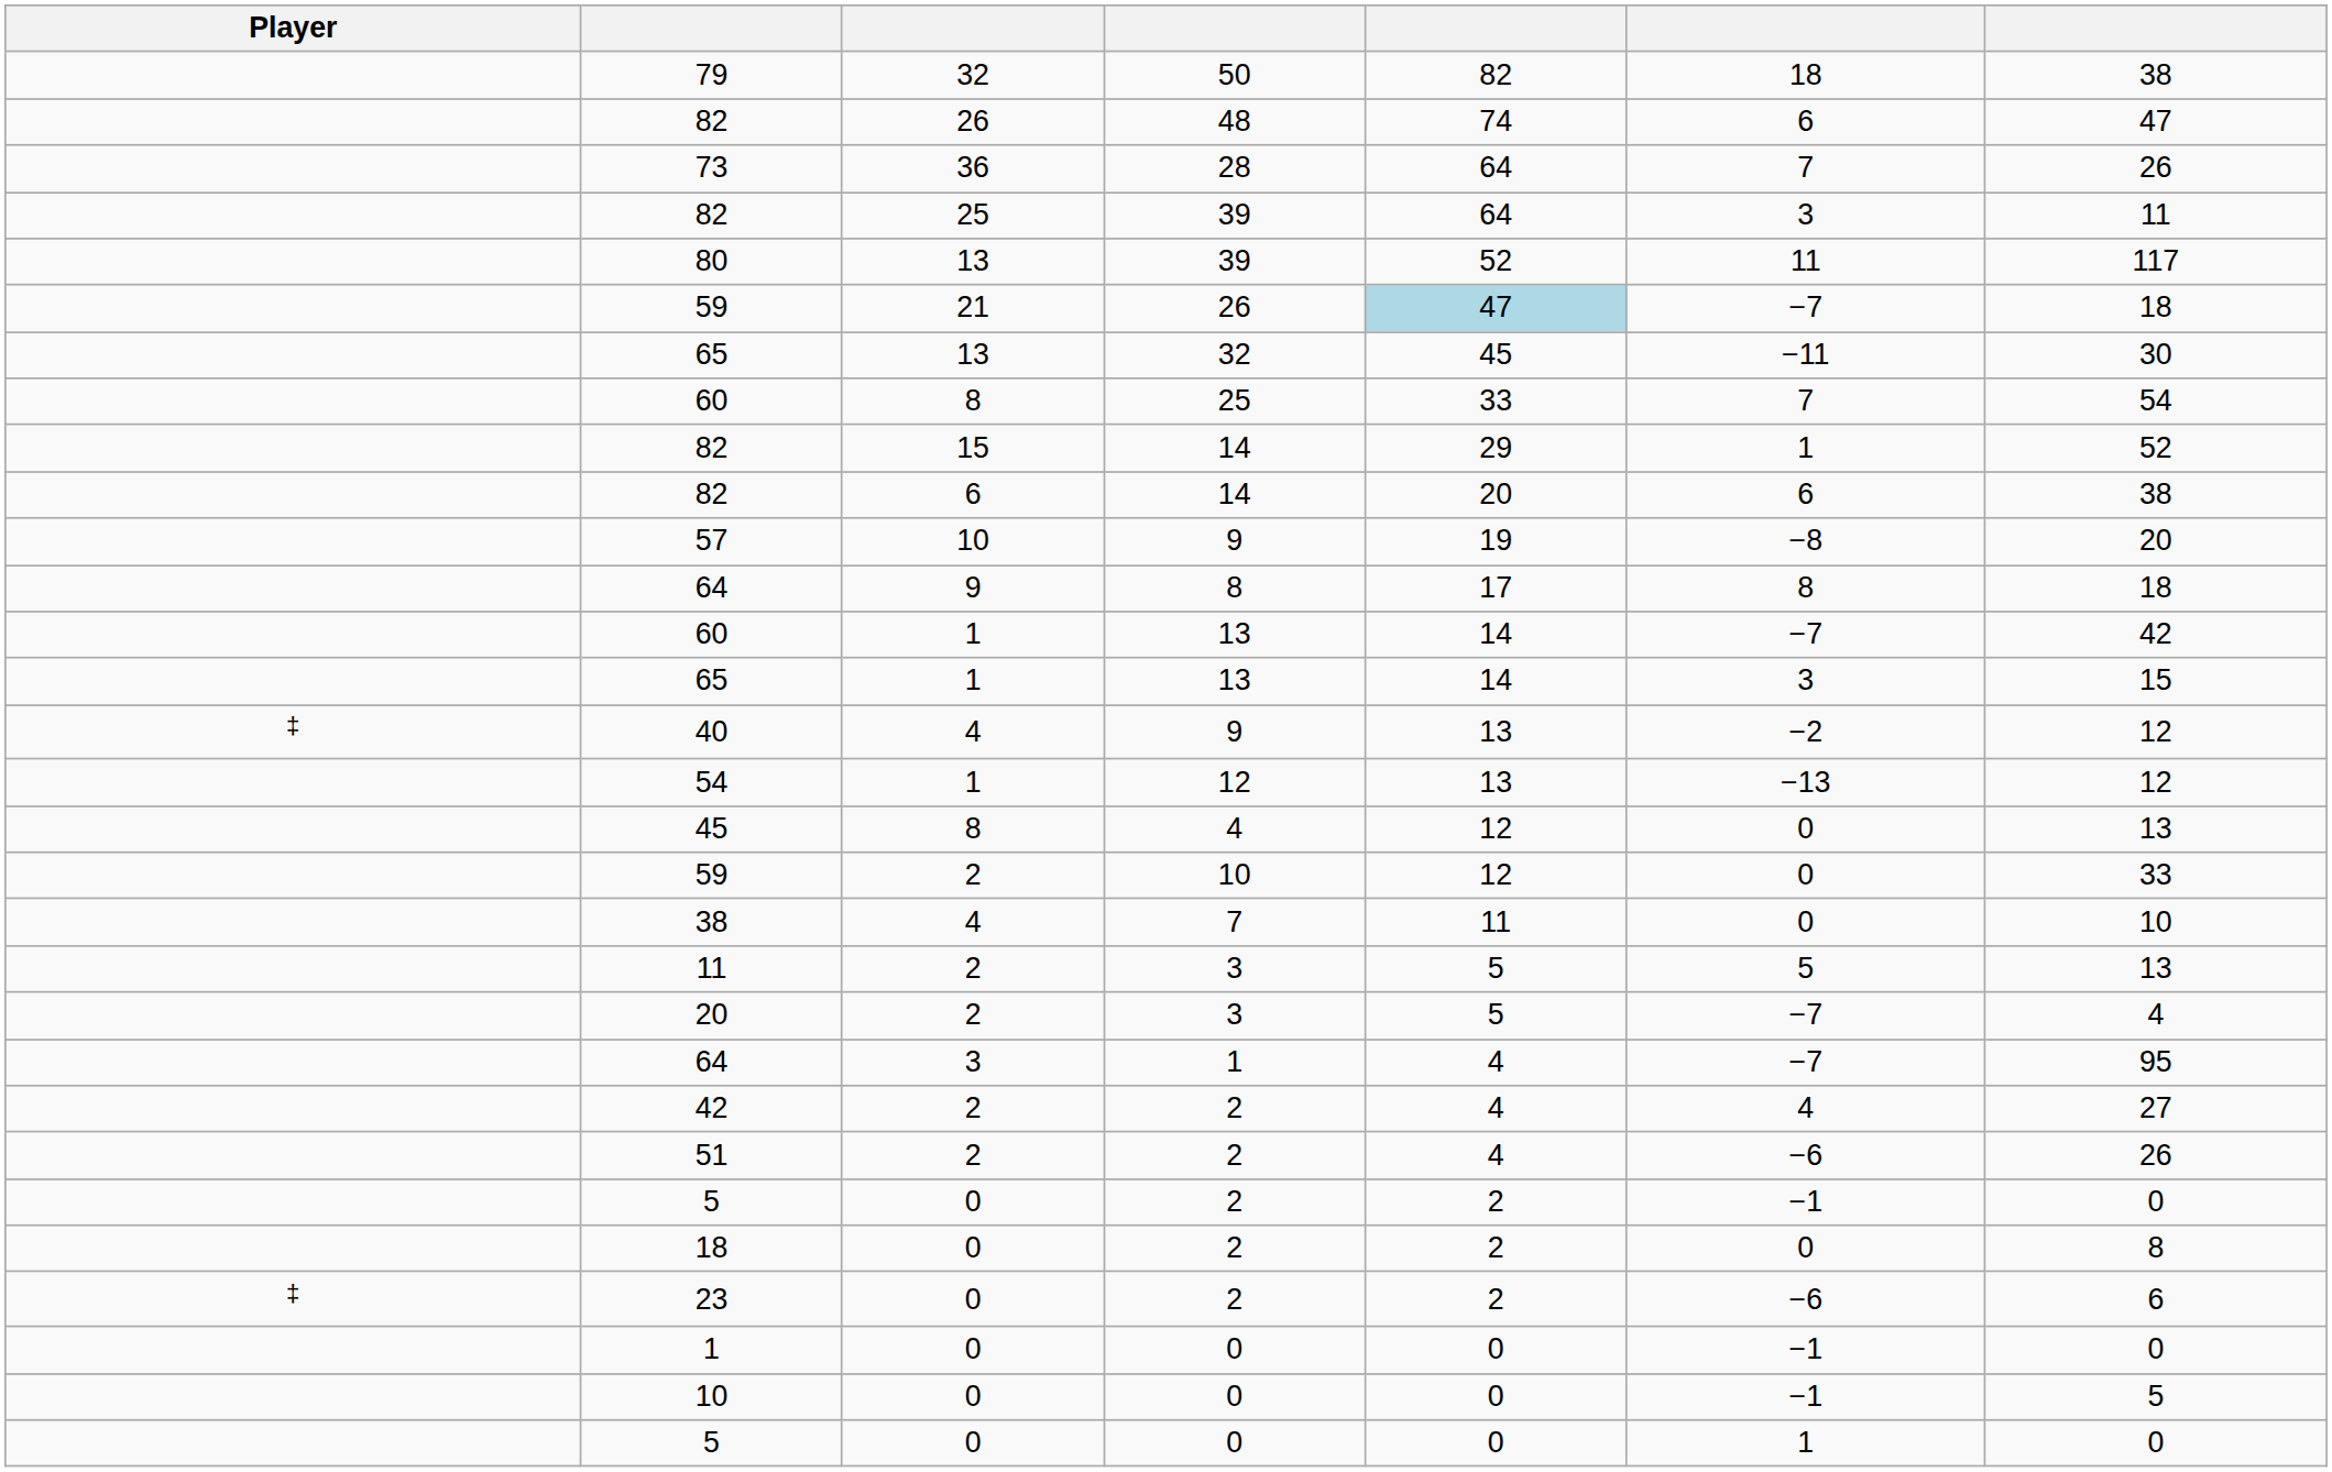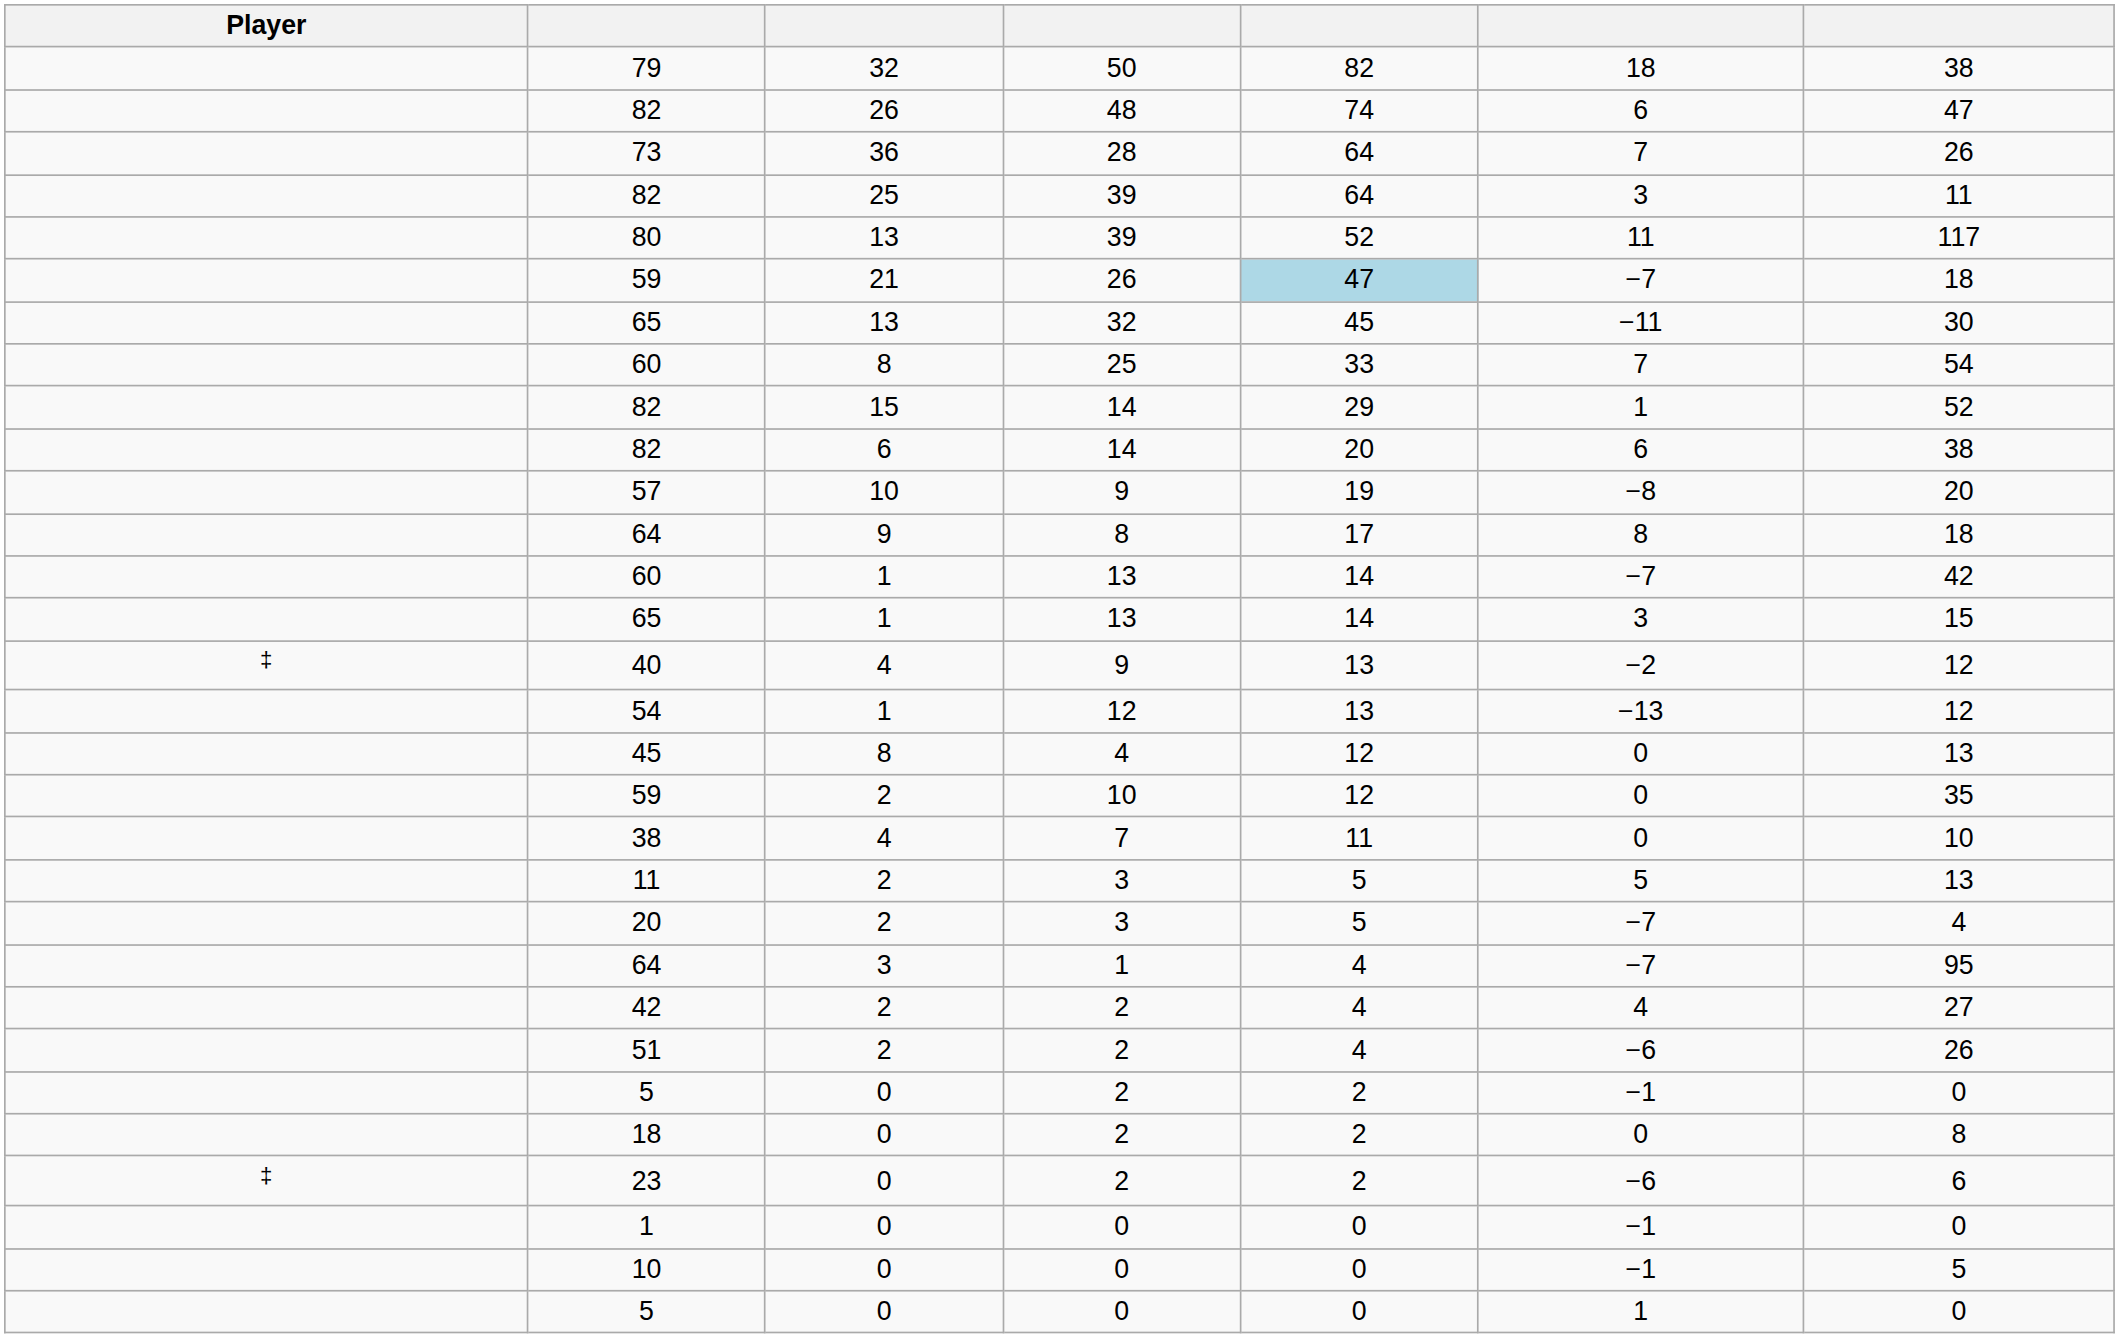59 / 10 | column 7: 33 -> 35
